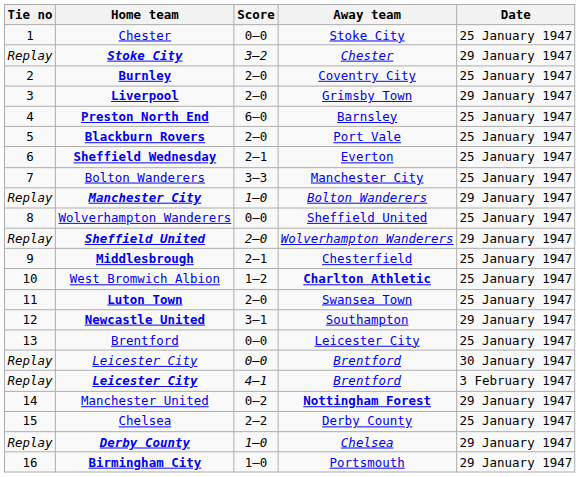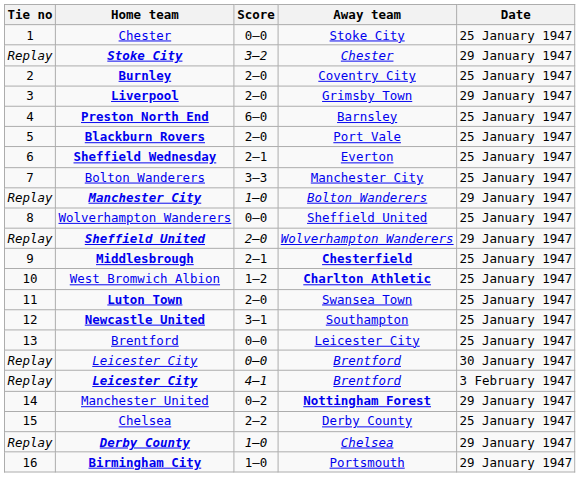Middlesbrough | Away team: normal -> bold
Newcastle United | Date: 29 January 1947 -> 25 January 1947
